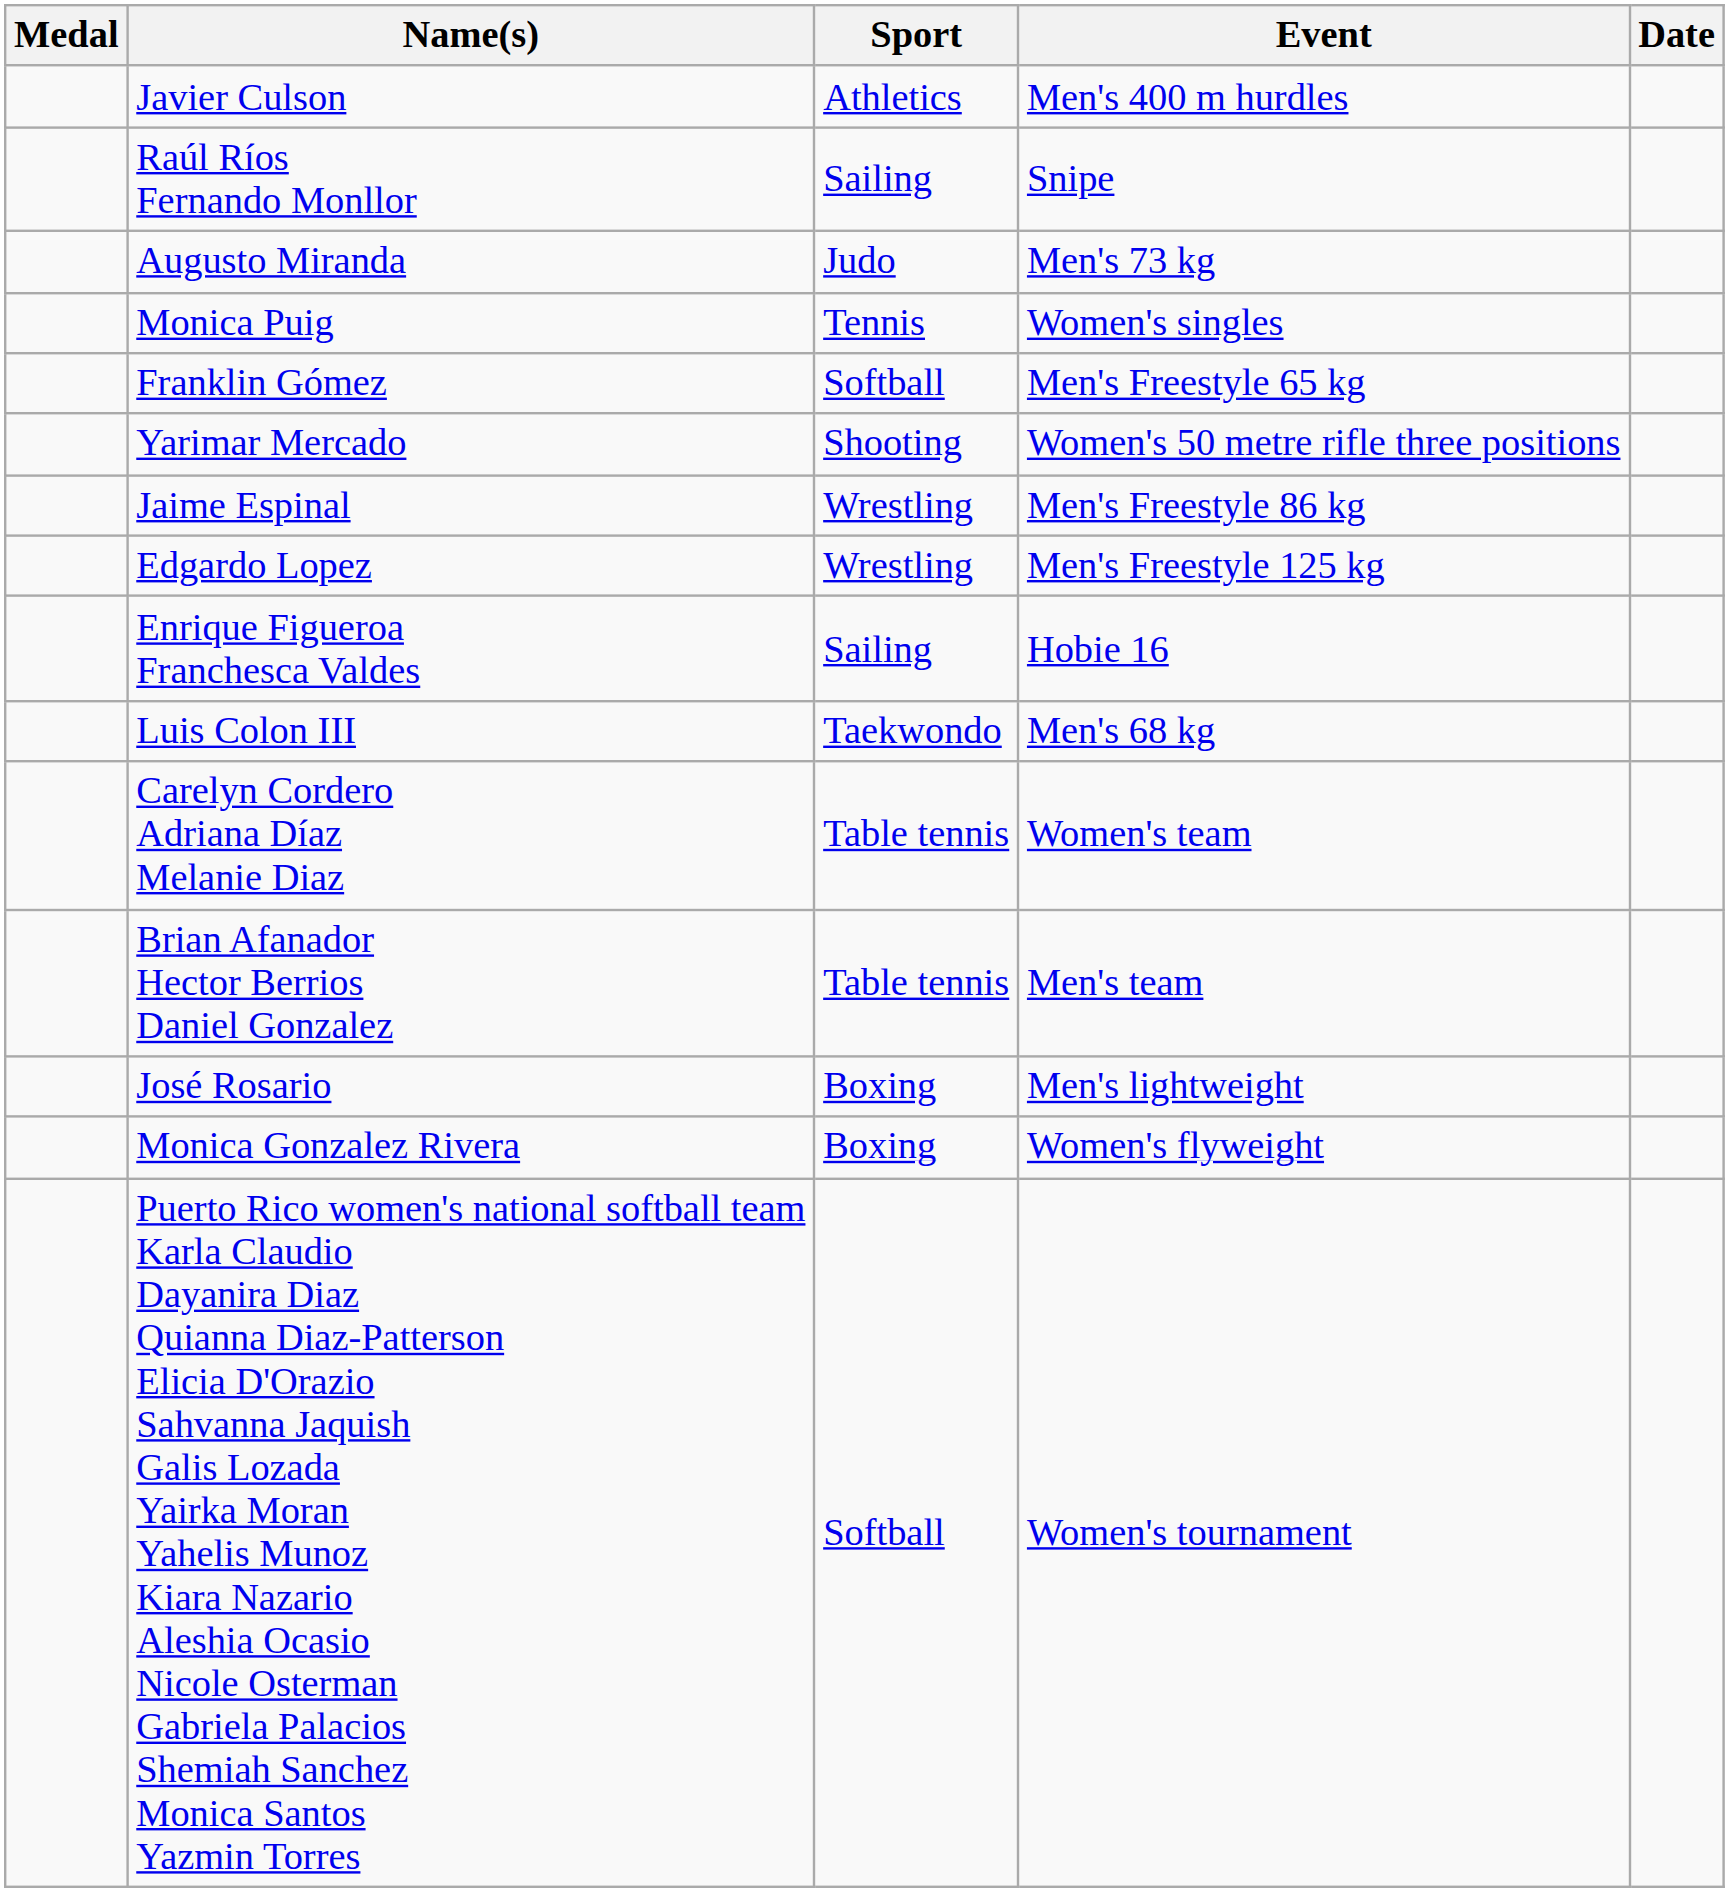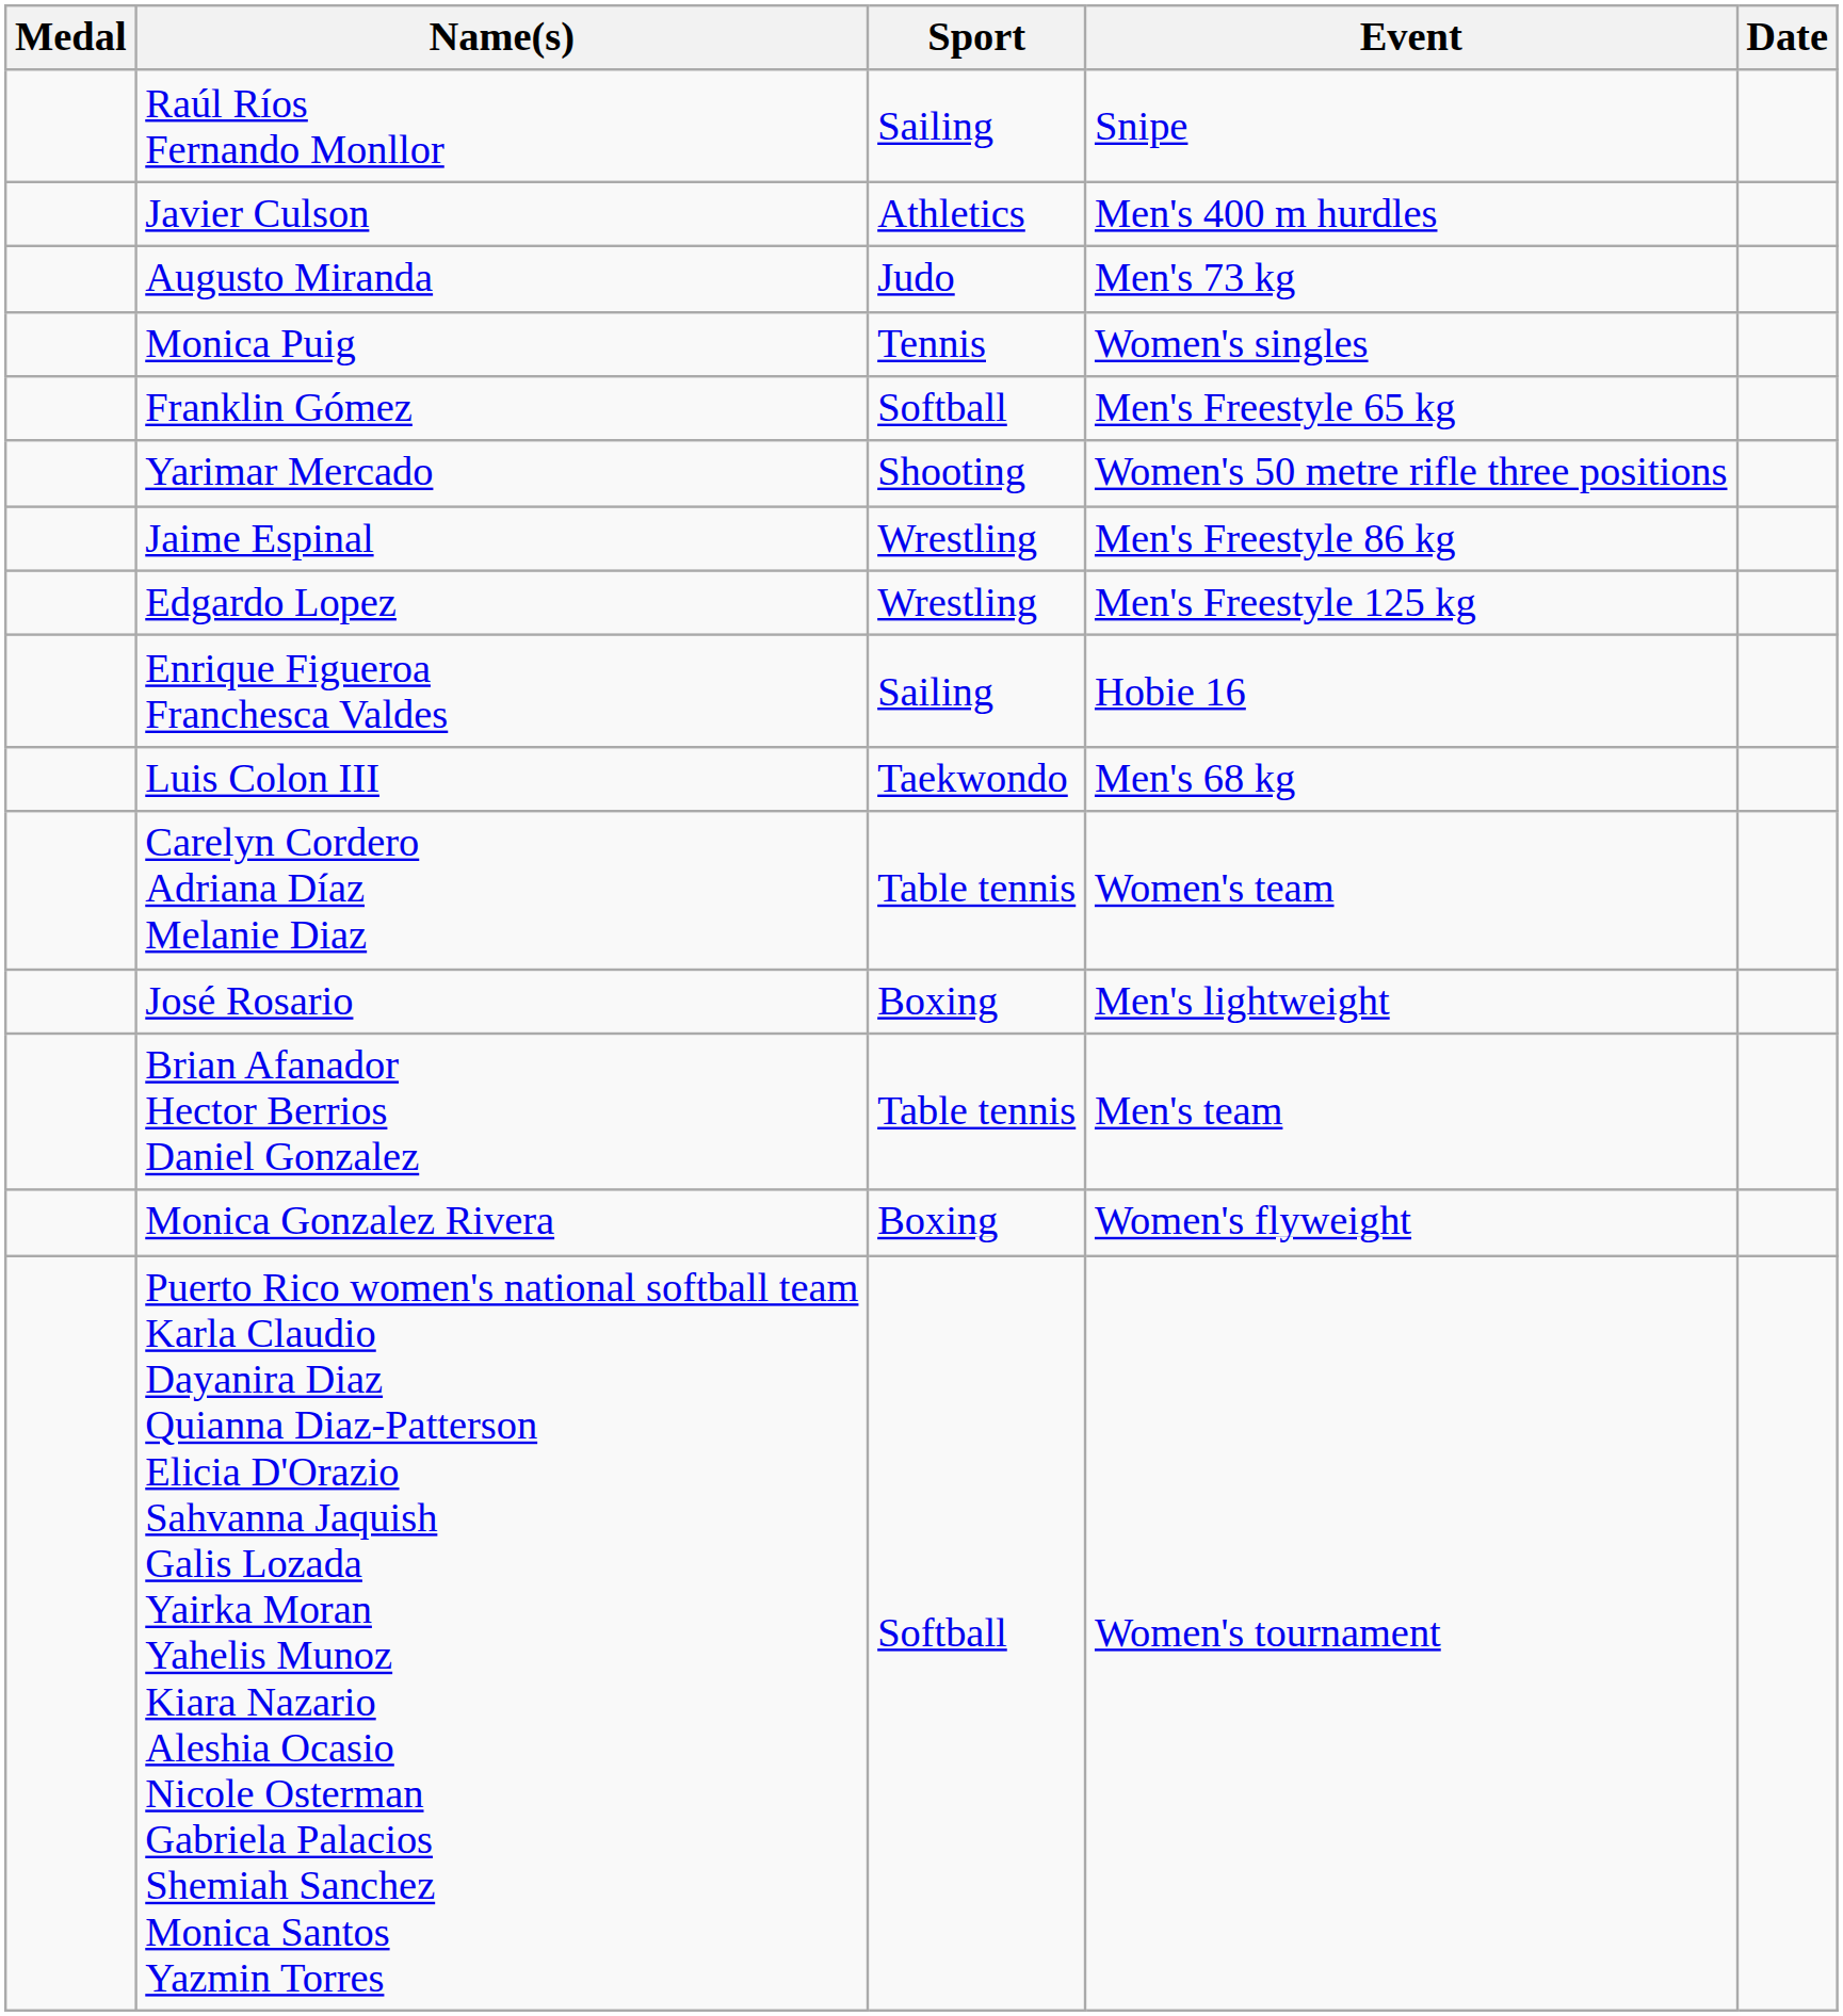rows swapped: Raúl Ríos Fernando Monllor <-> Javier Culson
rows swapped: Brian Afanador Hector Berrios Daniel Gonzalez <-> José Rosario
